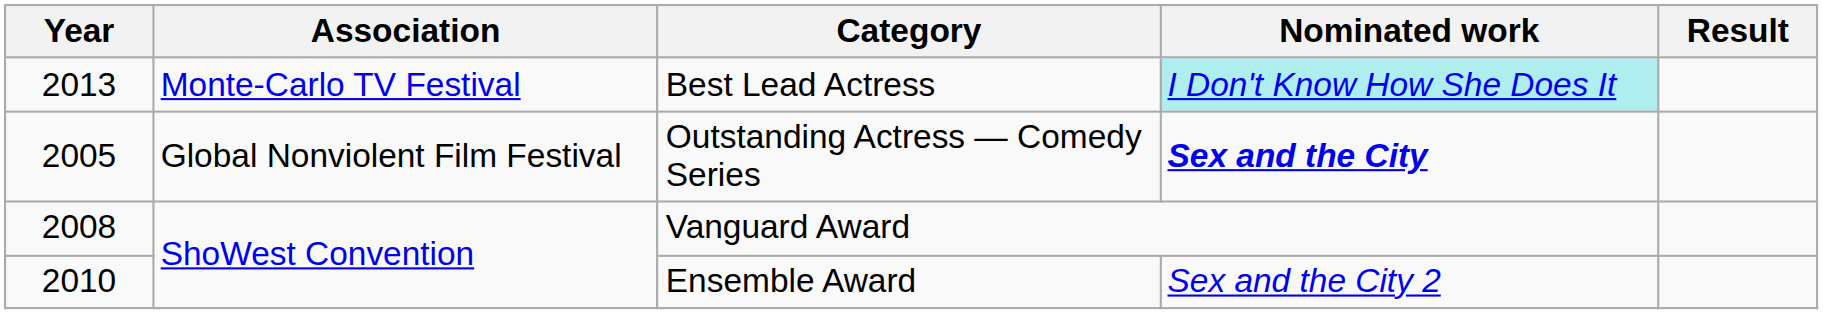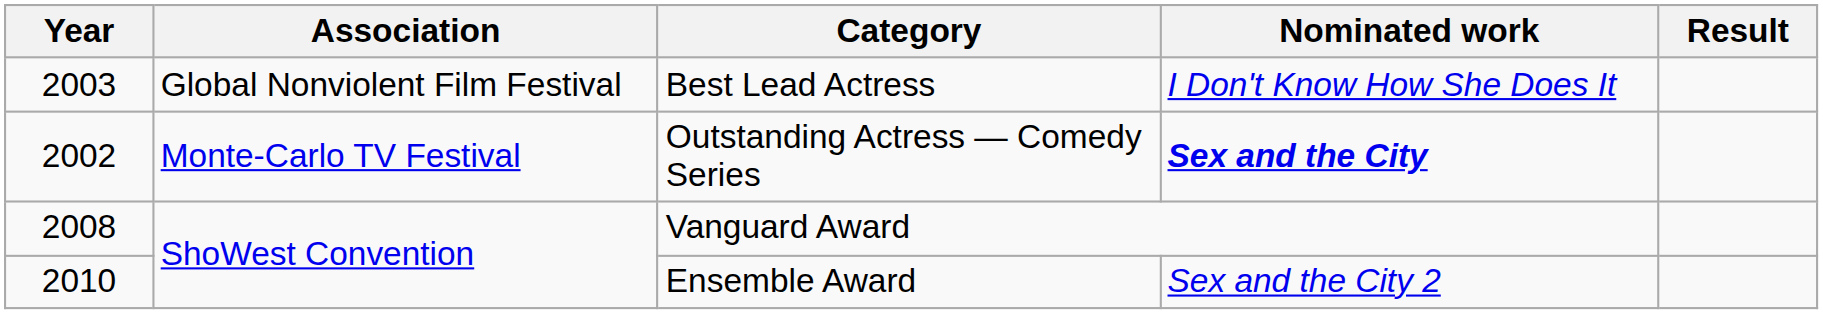Best Lead Actress | Year: 2013 -> 2003
Best Lead Actress | Association: Monte-Carlo TV Festival -> Global Nonviolent Film Festival
Best Lead Actress | Nominated work: paleturquoise background -> no background
Outstanding Actress — Comedy Series | Year: 2005 -> 2002
Outstanding Actress — Comedy Series | Association: Global Nonviolent Film Festival -> Monte-Carlo TV Festival
